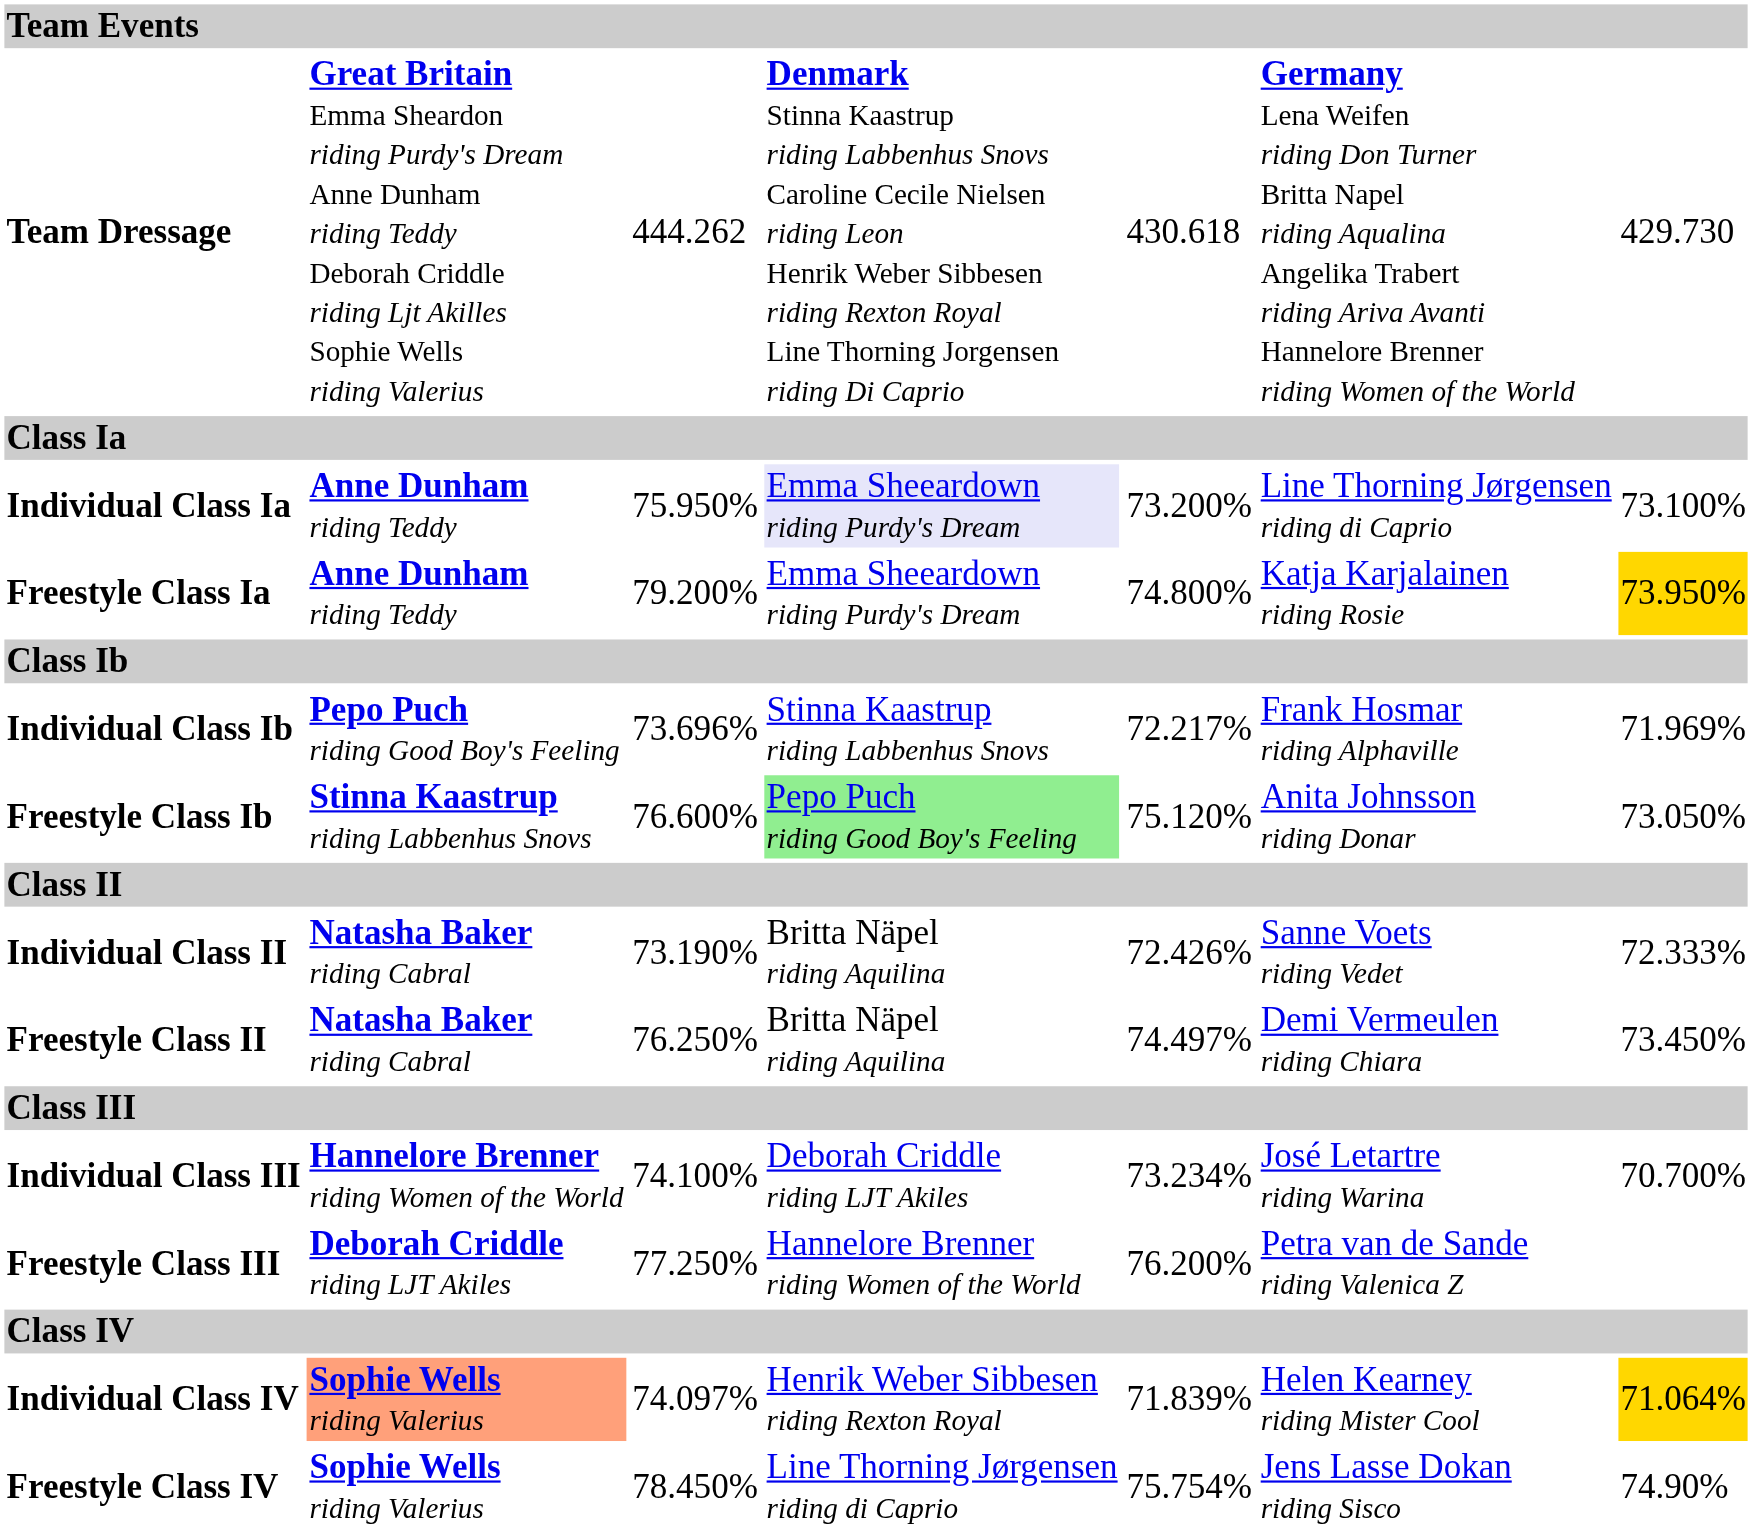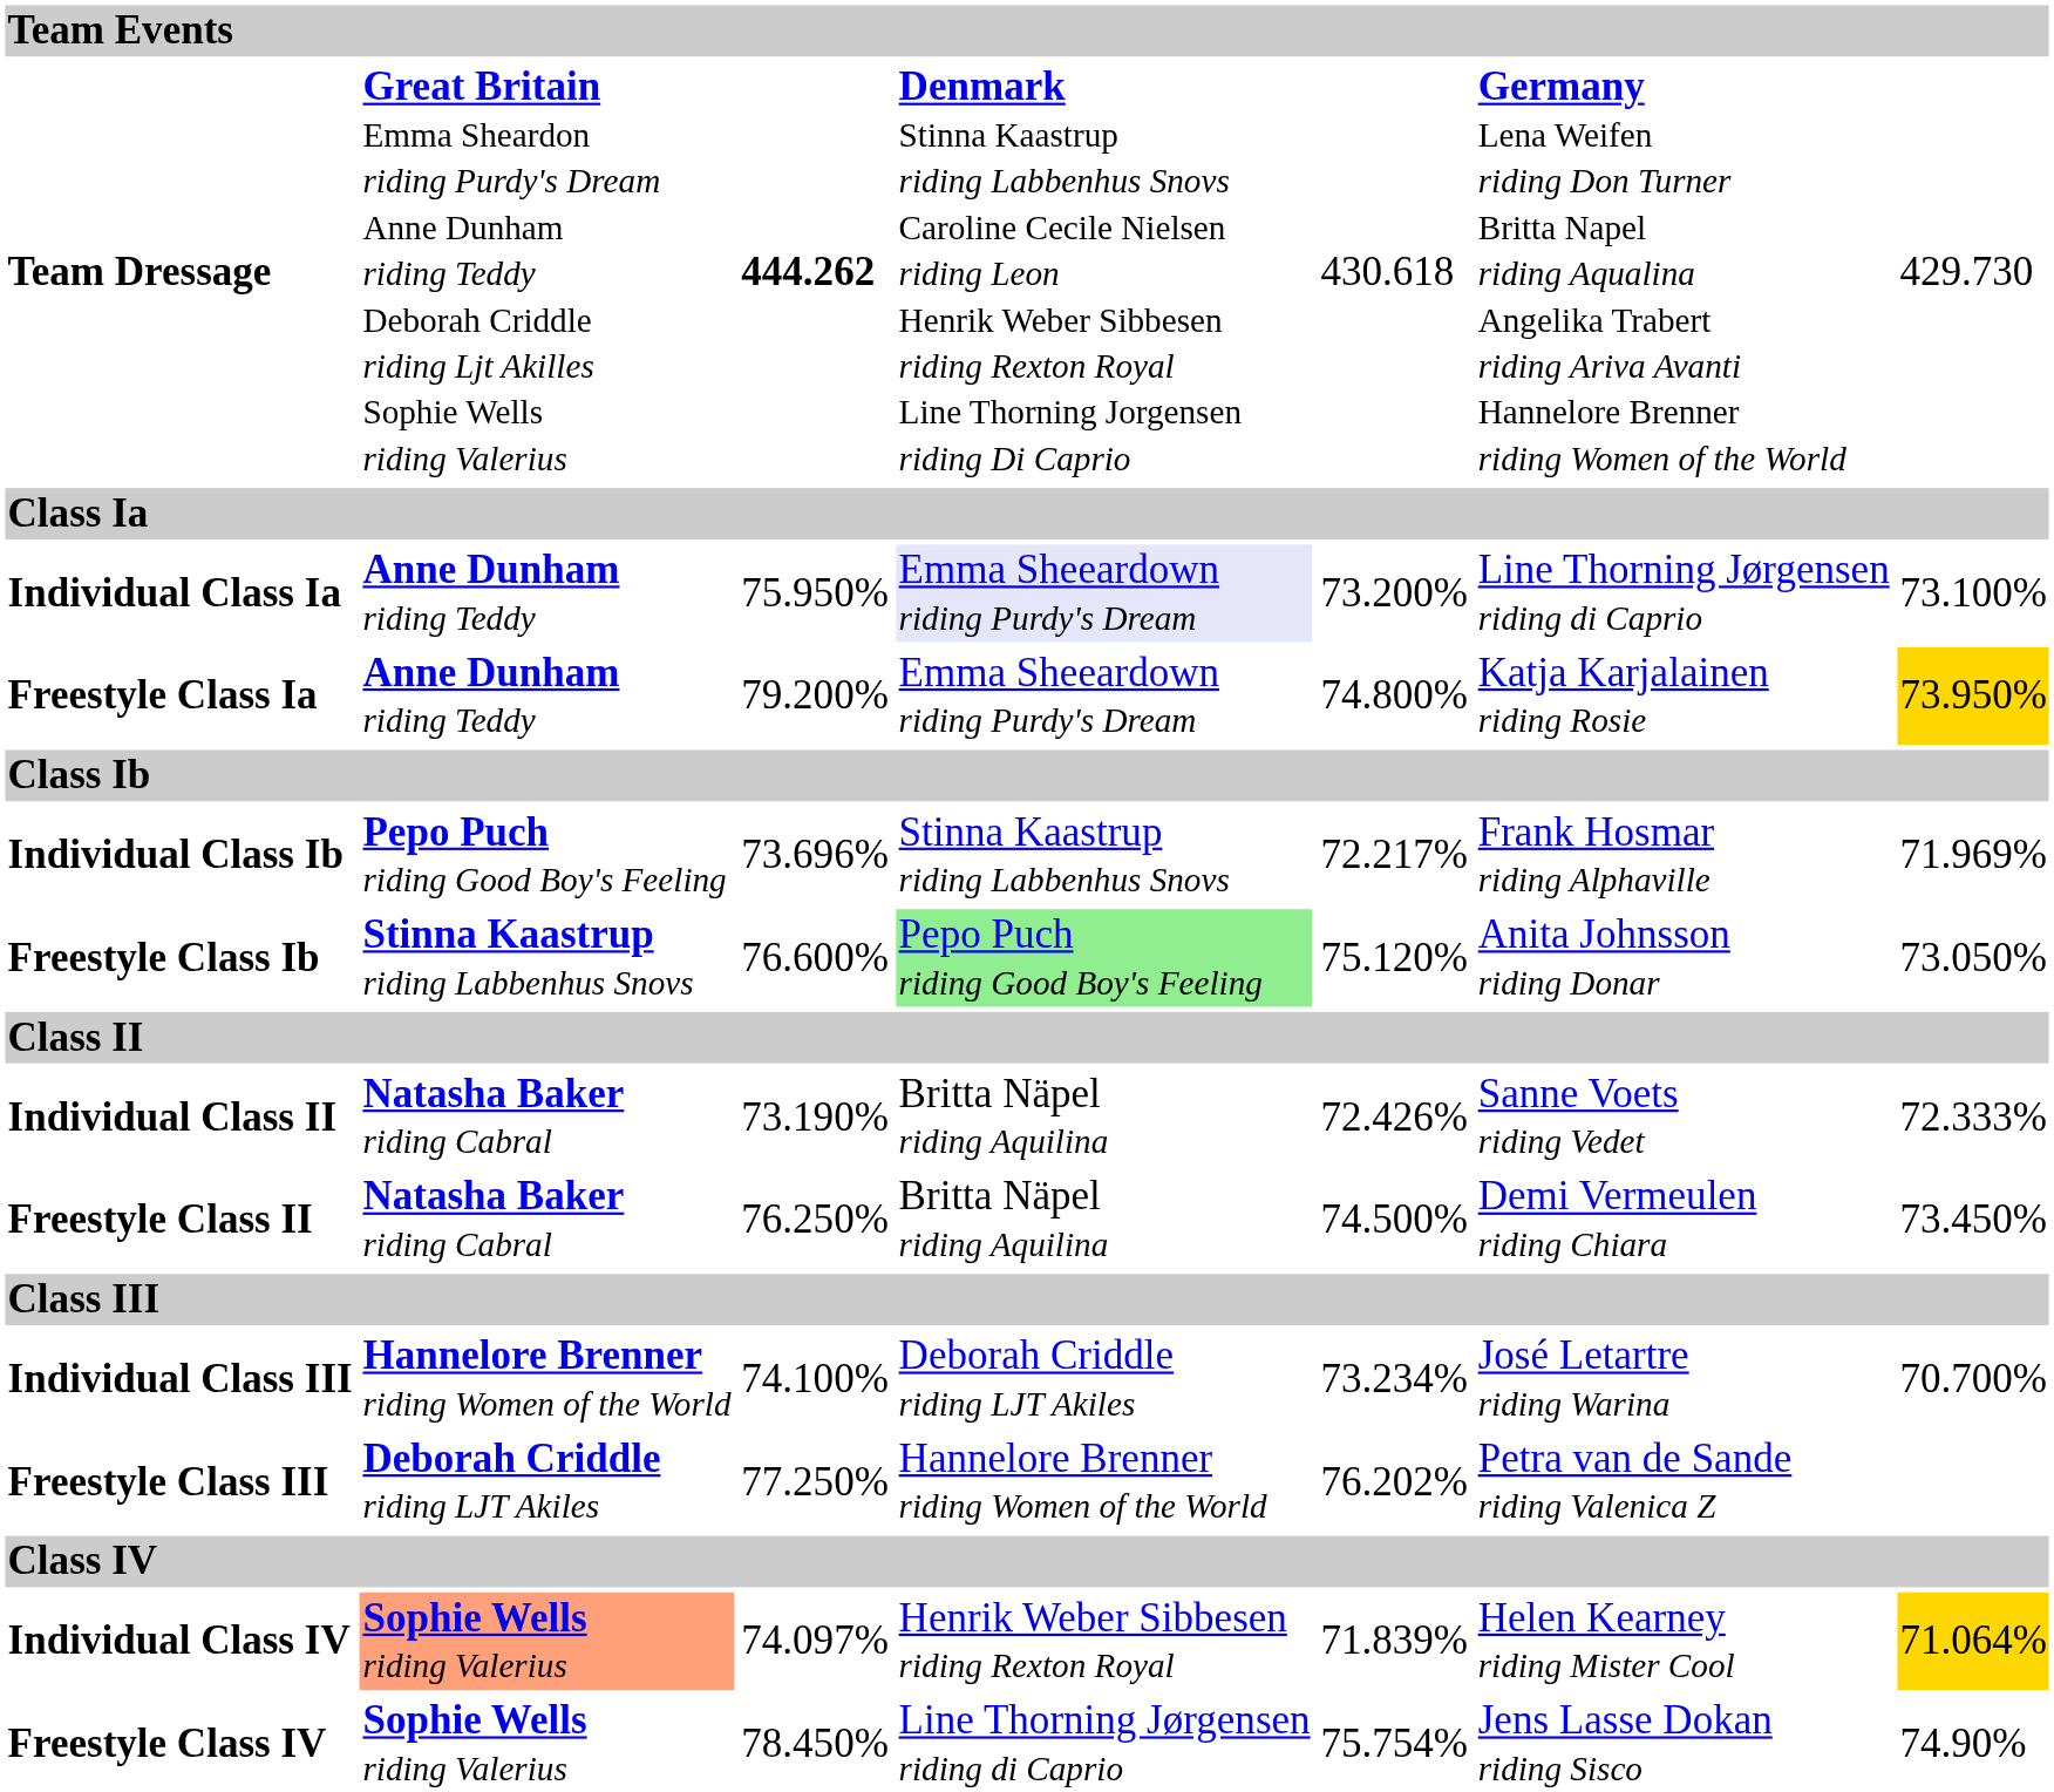Team Dressage | column 3: normal -> bold
Freestyle Class II | column 5: 74.497% -> 74.500%
Freestyle Class III | column 5: 76.200% -> 76.202%
